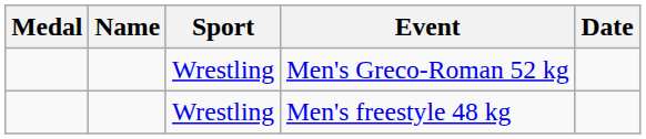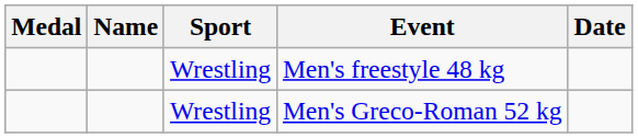rows swapped: Men's Greco-Roman 52 kg <-> Men's freestyle 48 kg
